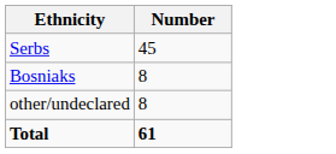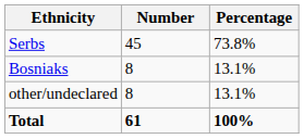+ column: Percentage | 73.8% | 13.1% | 13.1% | 100%
